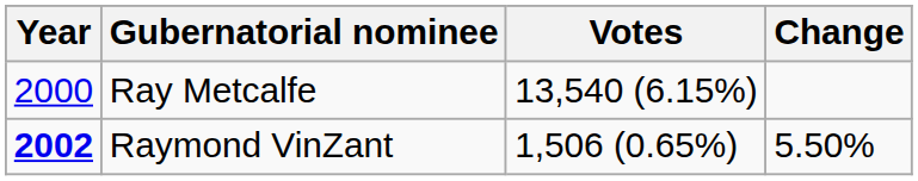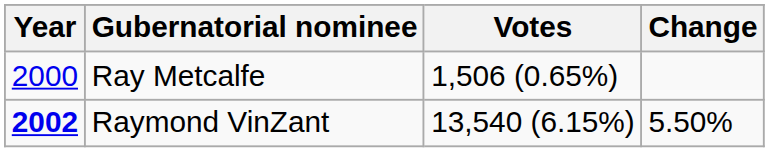Ray Metcalfe | Votes: 13,540 (6.15%) -> 1,506 (0.65%)
Raymond VinZant | Votes: 1,506 (0.65%) -> 13,540 (6.15%)
